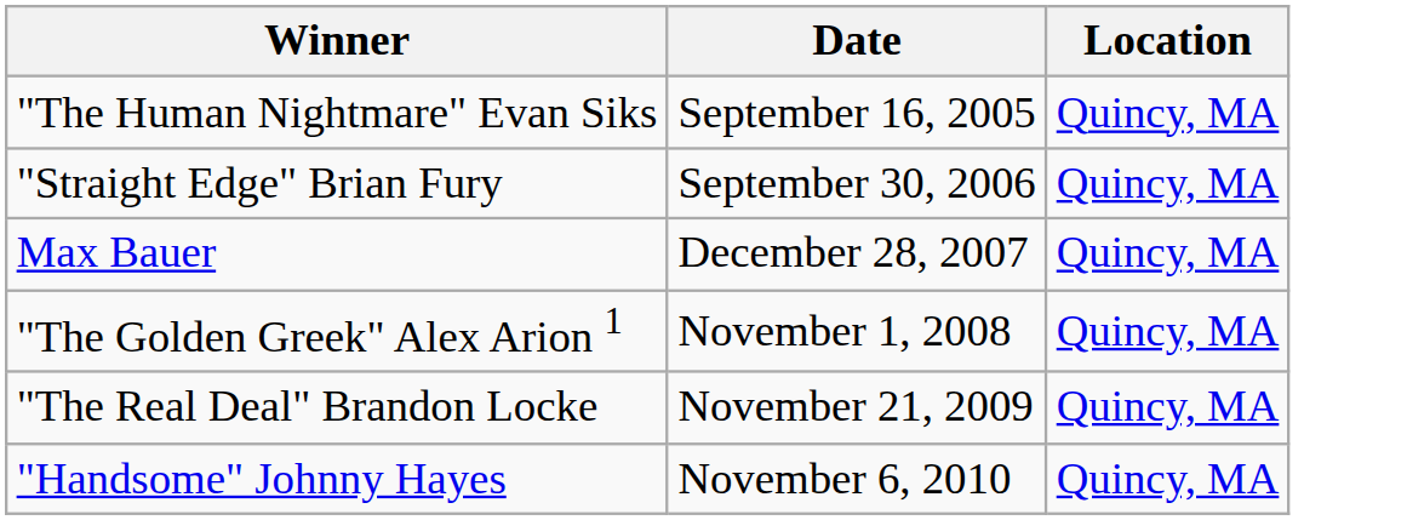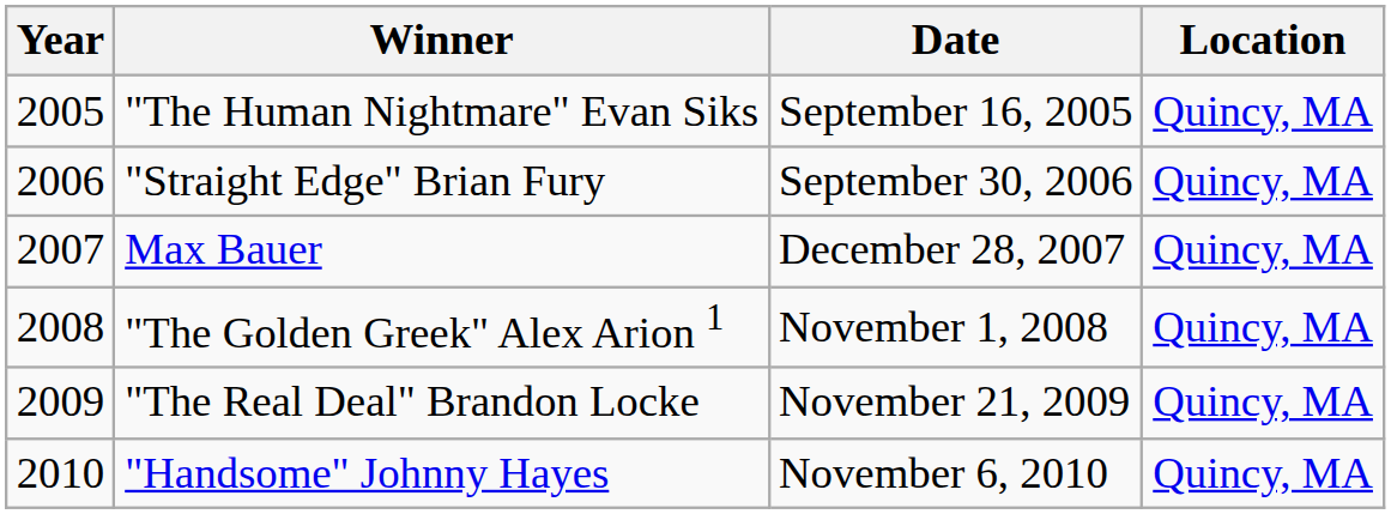+ column: Year | 2005 | 2006 | 2007 | 2008 | 2009 | 2010
